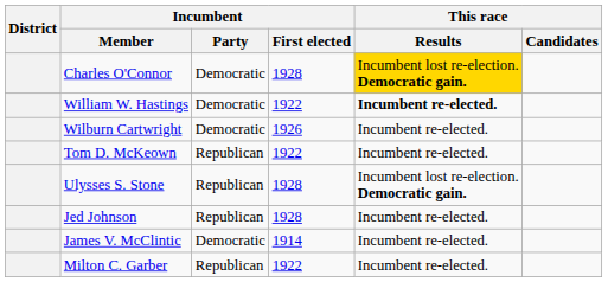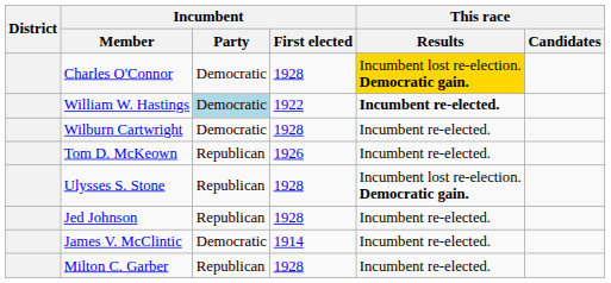William W. Hastings | Incumbent / Party: no background -> lightblue background
Wilburn Cartwright | Incumbent / First elected: 1926 -> 1928
Tom D. McKeown | Incumbent / First elected: 1922 -> 1926
Milton C. Garber | Incumbent / First elected: 1922 -> 1928
